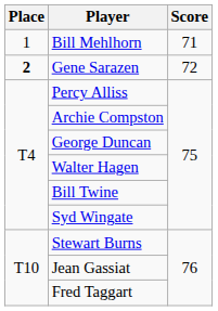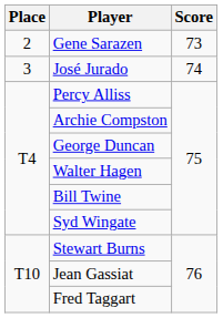- row: 1 | Bill Mehlhorn | 71
Gene Sarazen | Place: bold -> normal
Gene Sarazen | Score: 72 -> 73
+ row: 3 | José Jurado | 74
